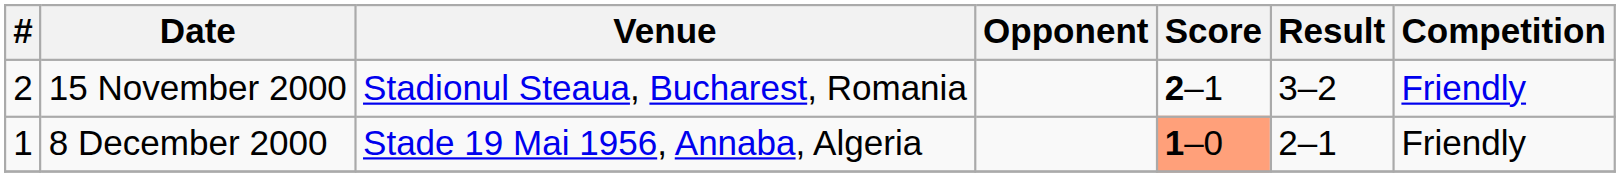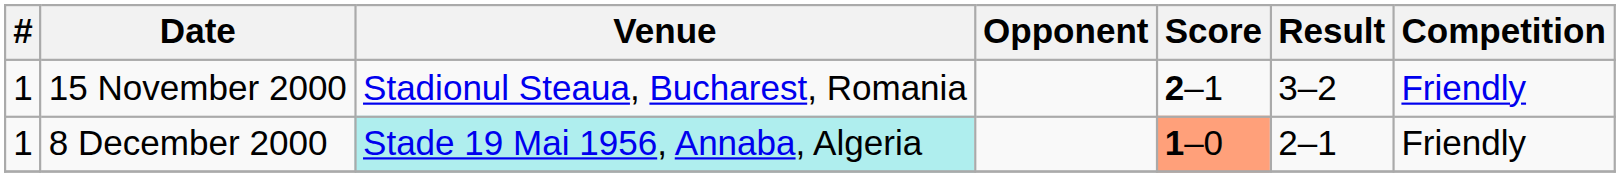15 November 2000 | #: 2 -> 1
8 December 2000 | Venue: no background -> paleturquoise background
